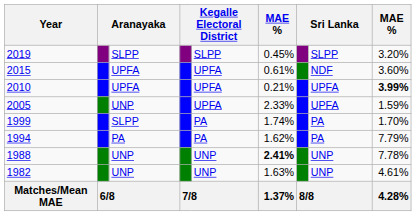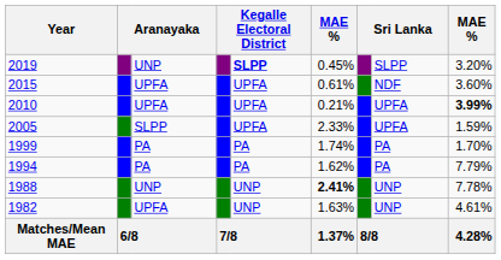2019 | column 3: SLPP -> UNP
2019 | column 5: normal -> bold
2005 | column 3: UNP -> SLPP
1999 | column 3: SLPP -> PA
1982 | column 3: UNP -> UPFA
